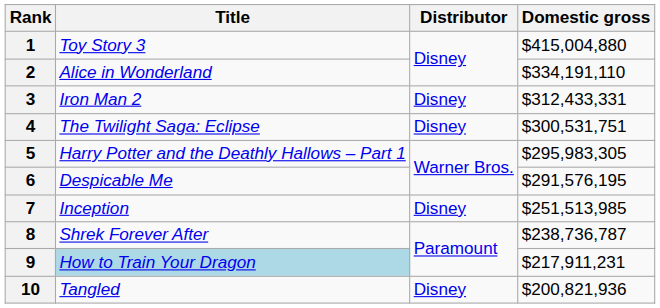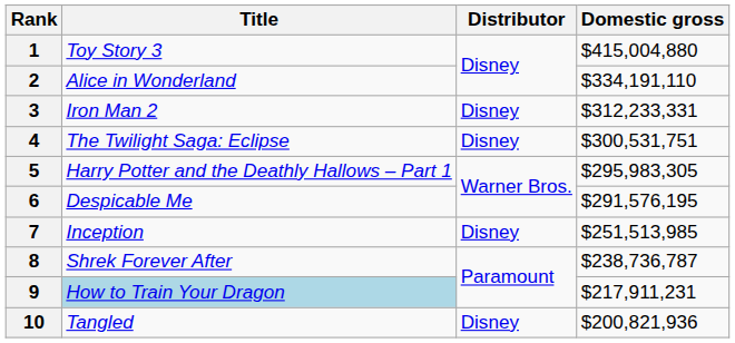3 | Domestic gross: $312,433,331 -> $312,233,331
